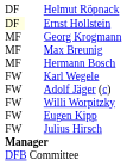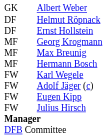+ row: GK | Albert Weber
Ernst Hollstein | column 1: lightyellow background -> no background
- row: FW | Willi Worpitzky
